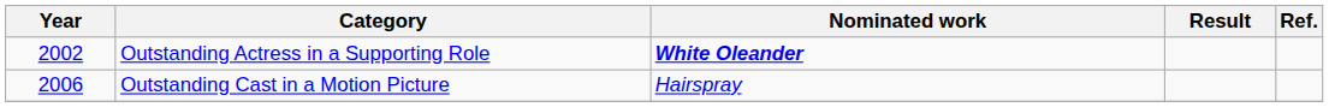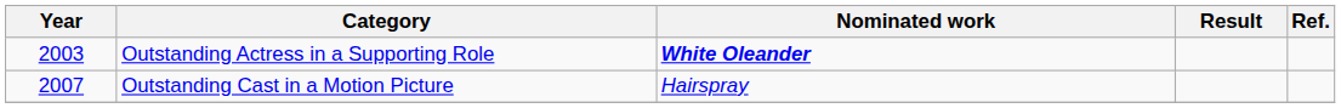Outstanding Actress in a Supporting Role | Year: 2002 -> 2003
Outstanding Cast in a Motion Picture | Year: 2006 -> 2007
